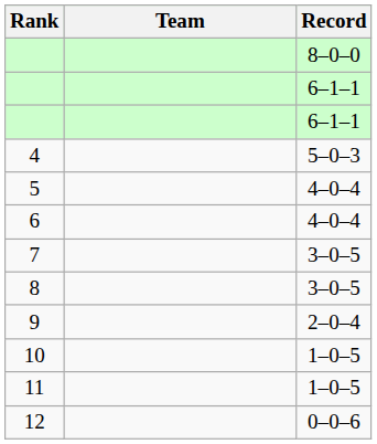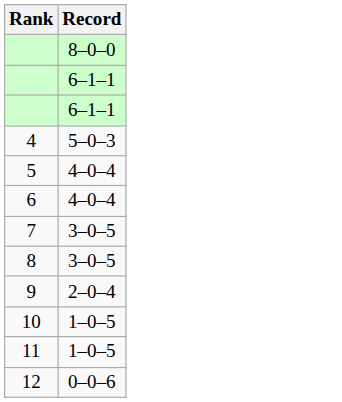- column: Team
